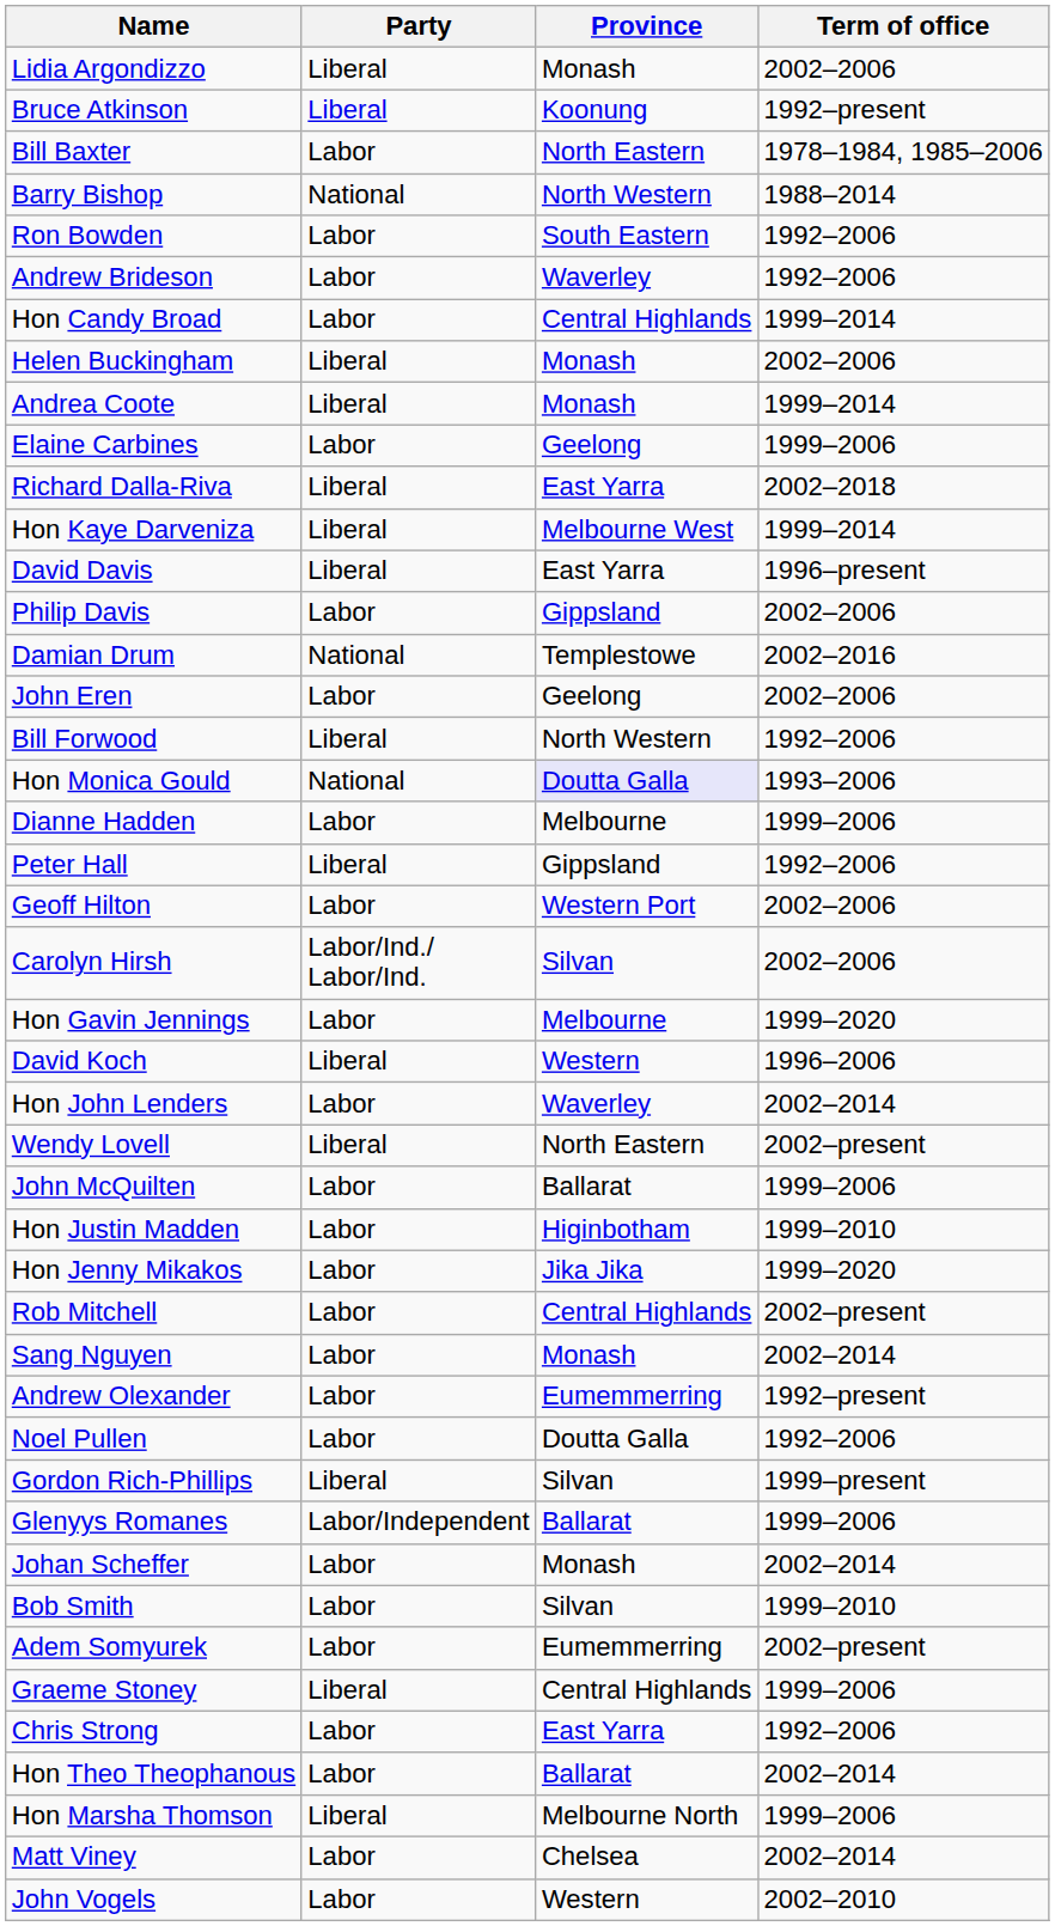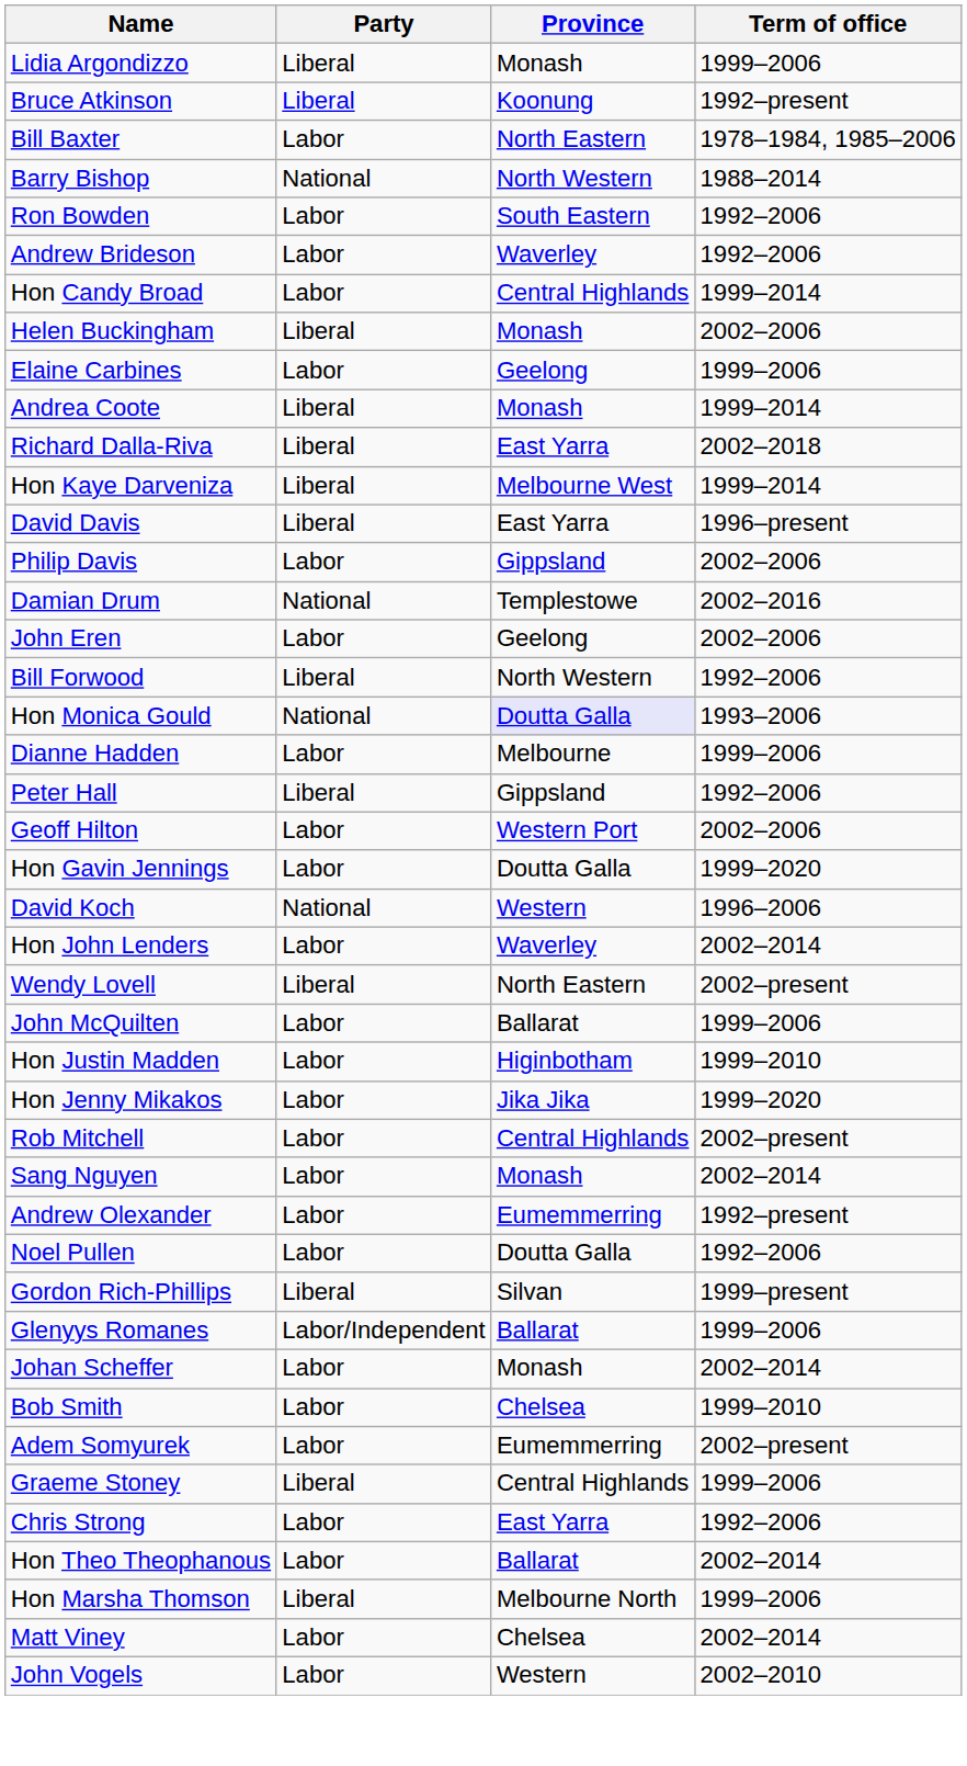Lidia Argondizzo | Term of office: 2002–2006 -> 1999–2006
rows swapped: Elaine Carbines <-> Andrea Coote
- row: Carolyn Hirsh | Labor/Ind./ Labor/Ind. | Silvan | 2002–2006
Hon Gavin Jennings | Province: Melbourne -> Doutta Galla
David Koch | Party: Liberal -> National
Bob Smith | Province: Silvan -> Chelsea
